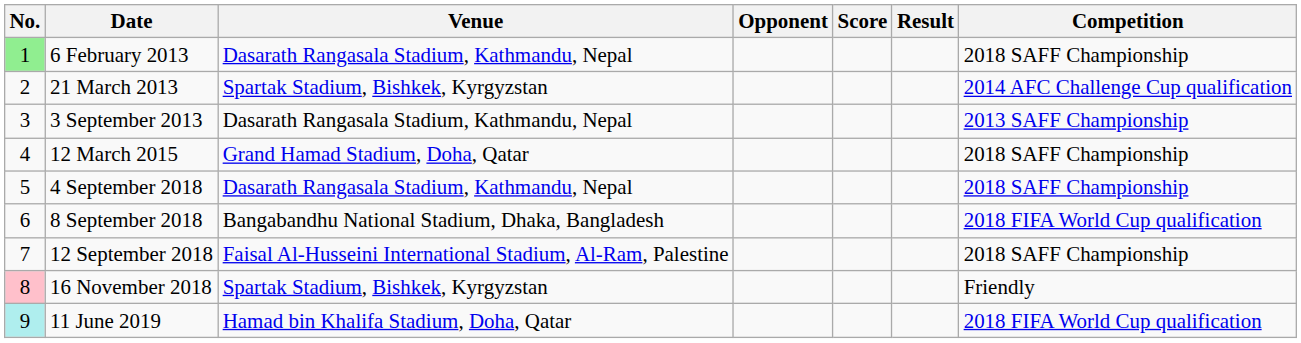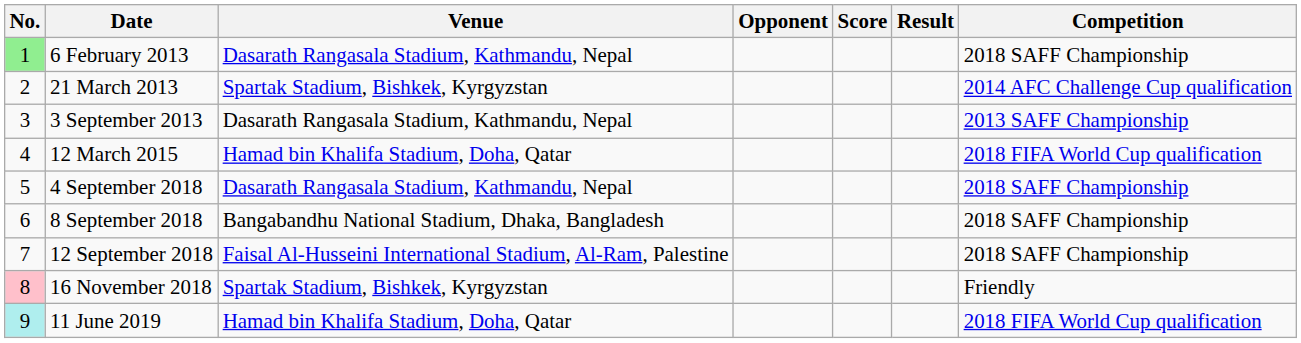12 March 2015 | Venue: Grand Hamad Stadium, Doha, Qatar -> Hamad bin Khalifa Stadium, Doha, Qatar
12 March 2015 | Competition: 2018 SAFF Championship -> 2018 FIFA World Cup qualification
8 September 2018 | Competition: 2018 FIFA World Cup qualification -> 2018 SAFF Championship
